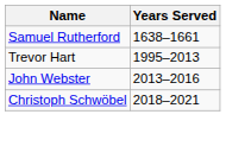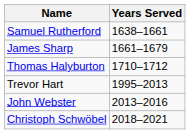+ row: James Sharp | 1661–1679
+ row: Thomas Halyburton | 1710–1712
